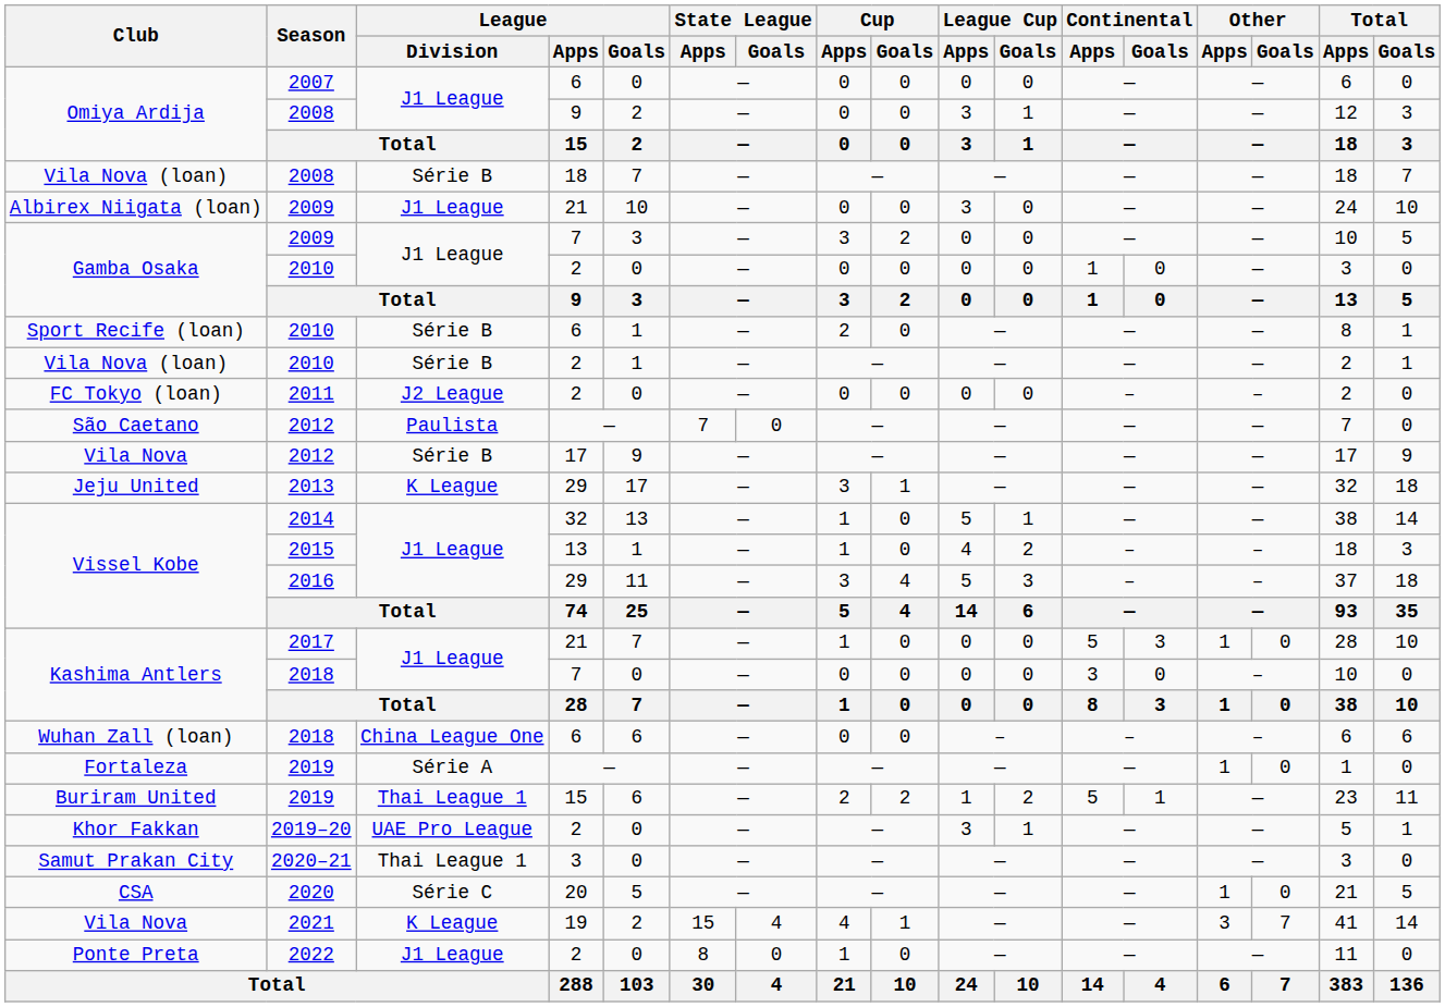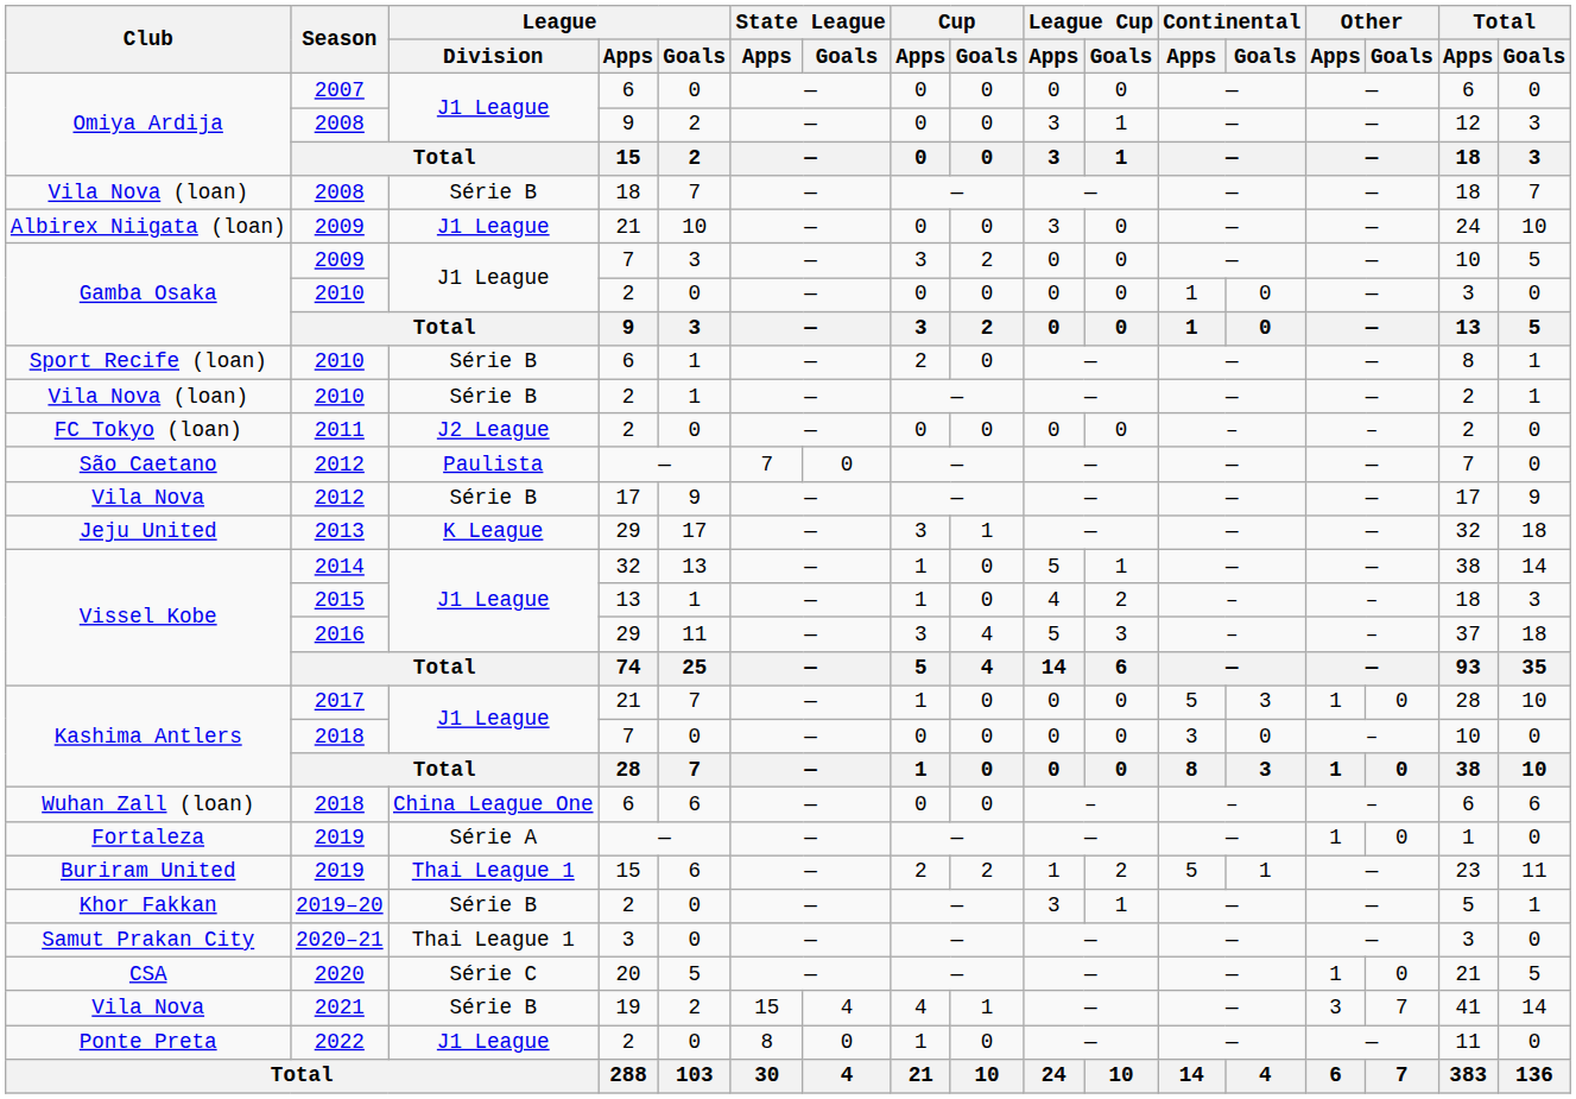Khor Fakkan | League / Division: UAE Pro League -> Série B
Vila Nova / 2021 | League / Division: K League -> Série B
